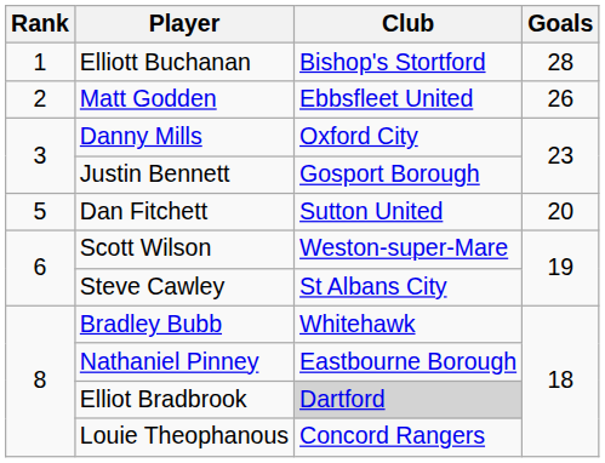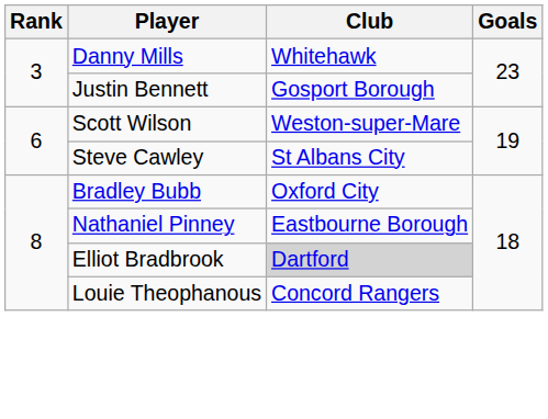- row: 1 | Elliott Buchanan | Bishop's Stortford | 28
- row: 2 | Matt Godden | Ebbsfleet United | 26
Danny Mills | Club: Oxford City -> Whitehawk
- row: 5 | Dan Fitchett | Sutton United | 20
Bradley Bubb | Club: Whitehawk -> Oxford City
